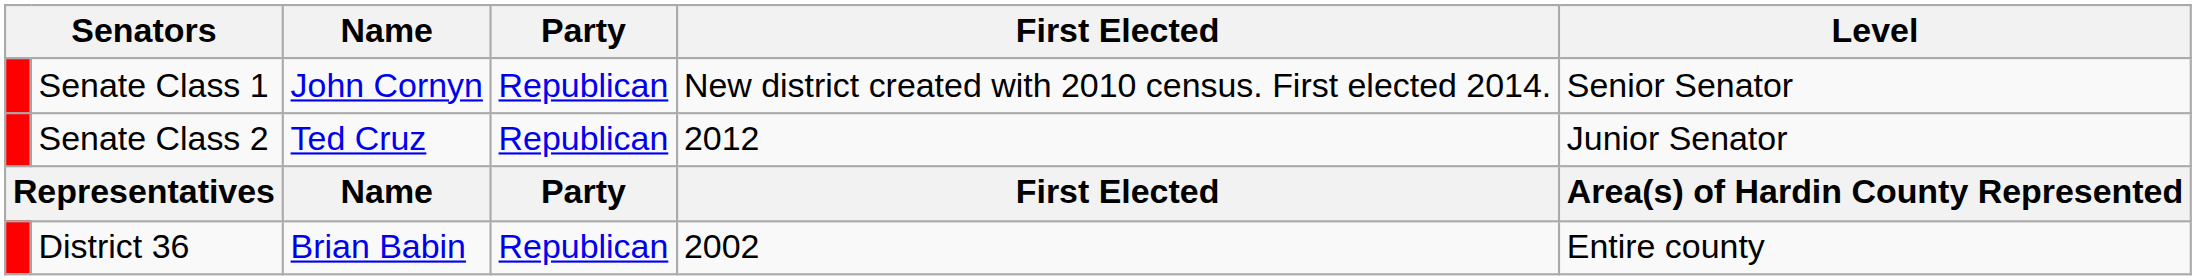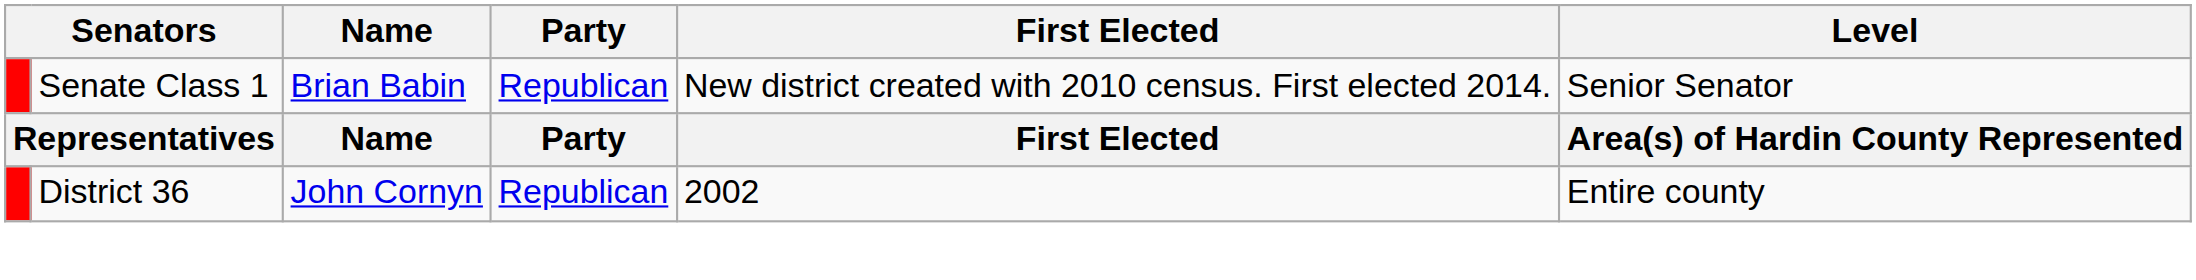Senate Class 1 | Name: John Cornyn -> Brian Babin
- row: Senate Class 2 | Ted Cruz | Republican | 2012 | Junior Senator
District 36 | Name: Brian Babin -> John Cornyn
